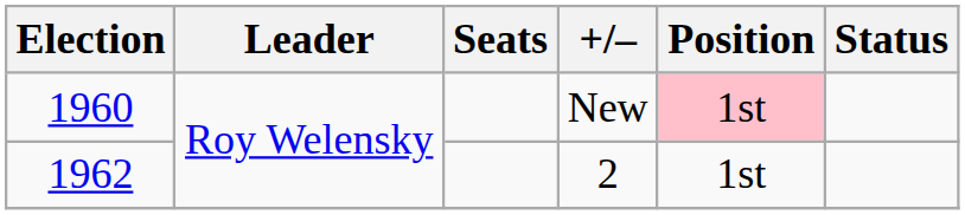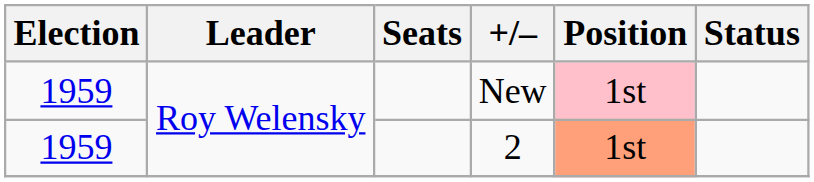New | Election: 1960 -> 1959
2 | Election: 1962 -> 1959
2 | Position: no background -> lightsalmon background
